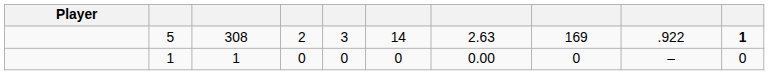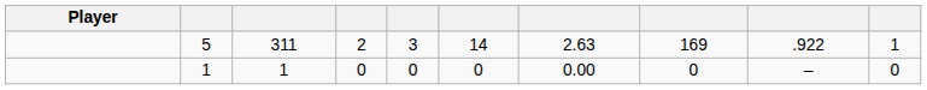5 | column 3: 308 -> 311
5 | column 10: bold -> normal
